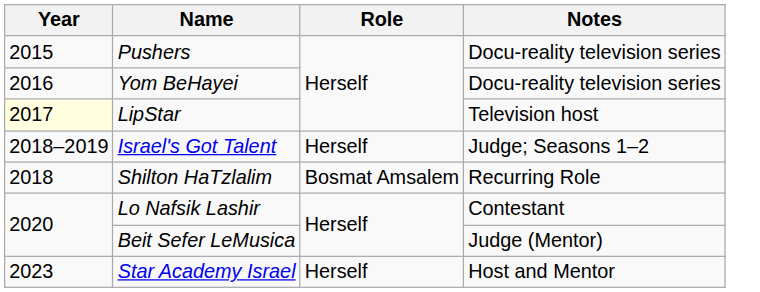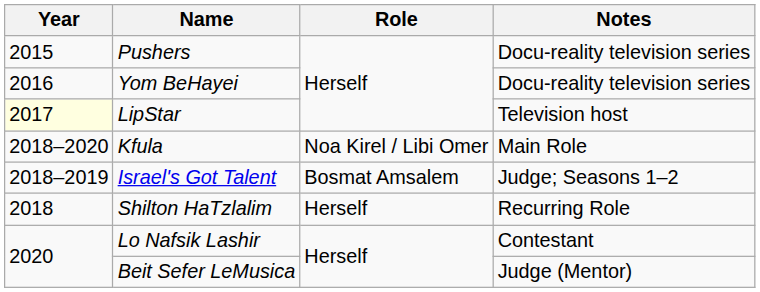+ row: 2018–2020 | Kfula | Noa Kirel / Libi Omer | Main Role
Israel's Got Talent | Role: Herself -> Bosmat Amsalem
Shilton HaTzlalim | Role: Bosmat Amsalem -> Herself
- row: 2023 | Star Academy Israel | Herself | Host and Mentor
